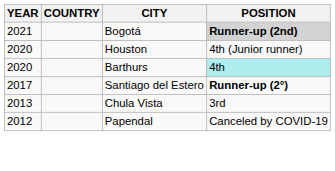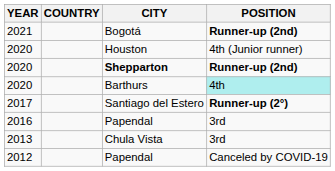Bogotá | POSITION: lightgrey background -> no background
+ row: 2020 | Shepparton | Runner-up (2nd)
+ row: 2016 | Papendal | 3rd
